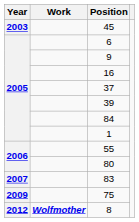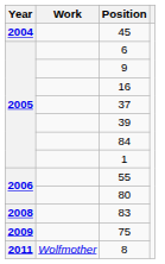45 | Year: 2003 -> 2004
83 | Year: 2007 -> 2008
8 | Year: 2012 -> 2011
8 | Work: bold -> normal
